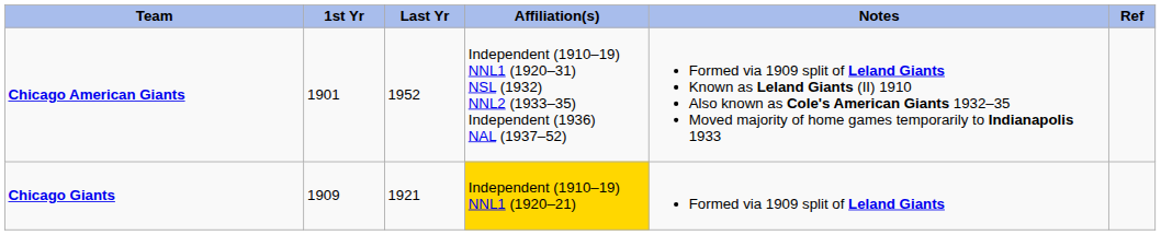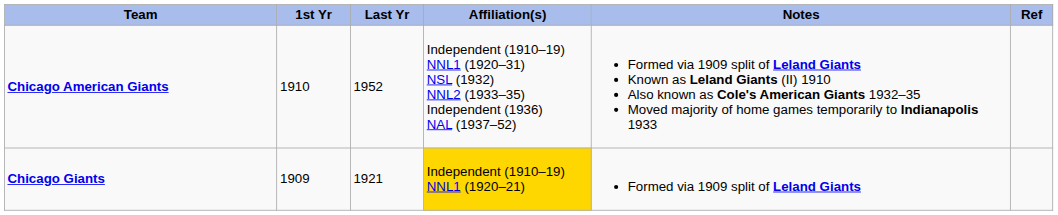Chicago American Giants | 1st Yr: 1901 -> 1910
